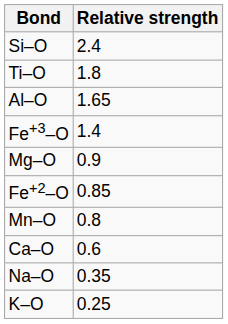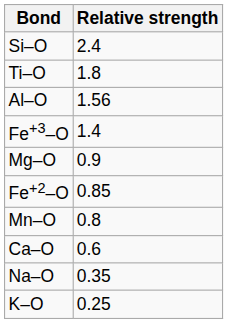Al–O | Relative strength: 1.65 -> 1.56
